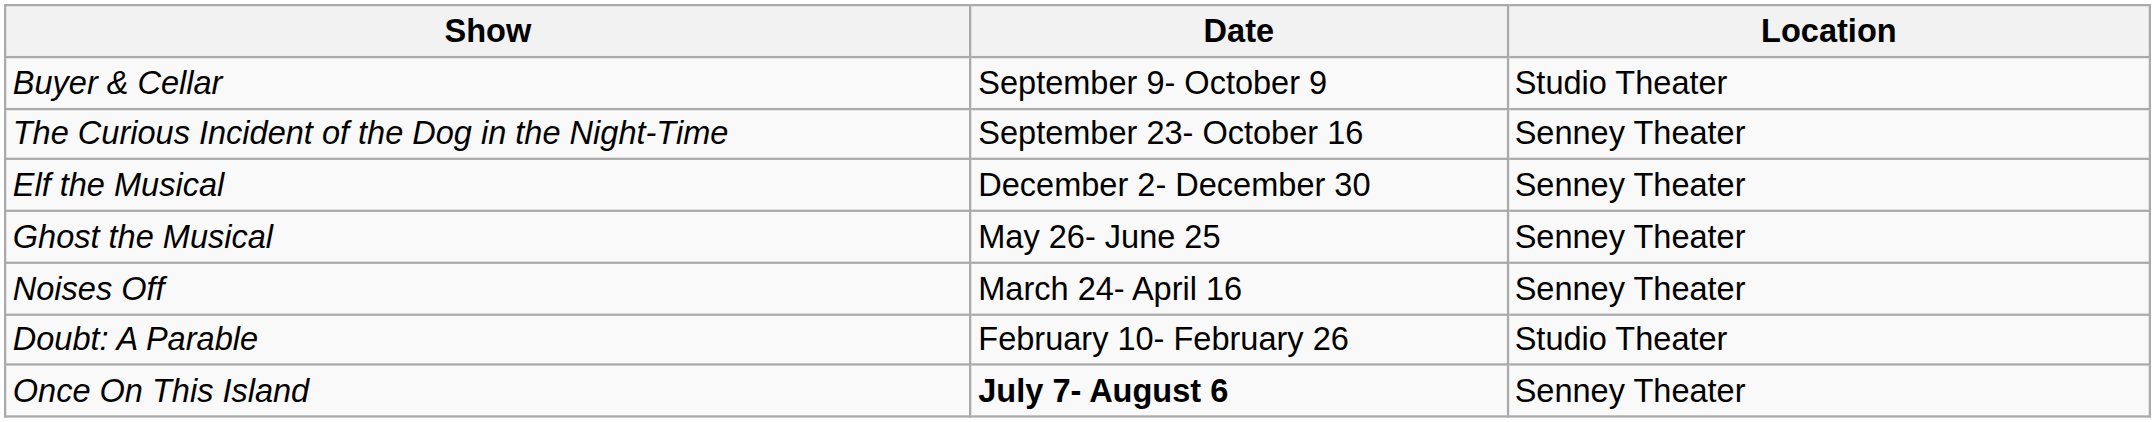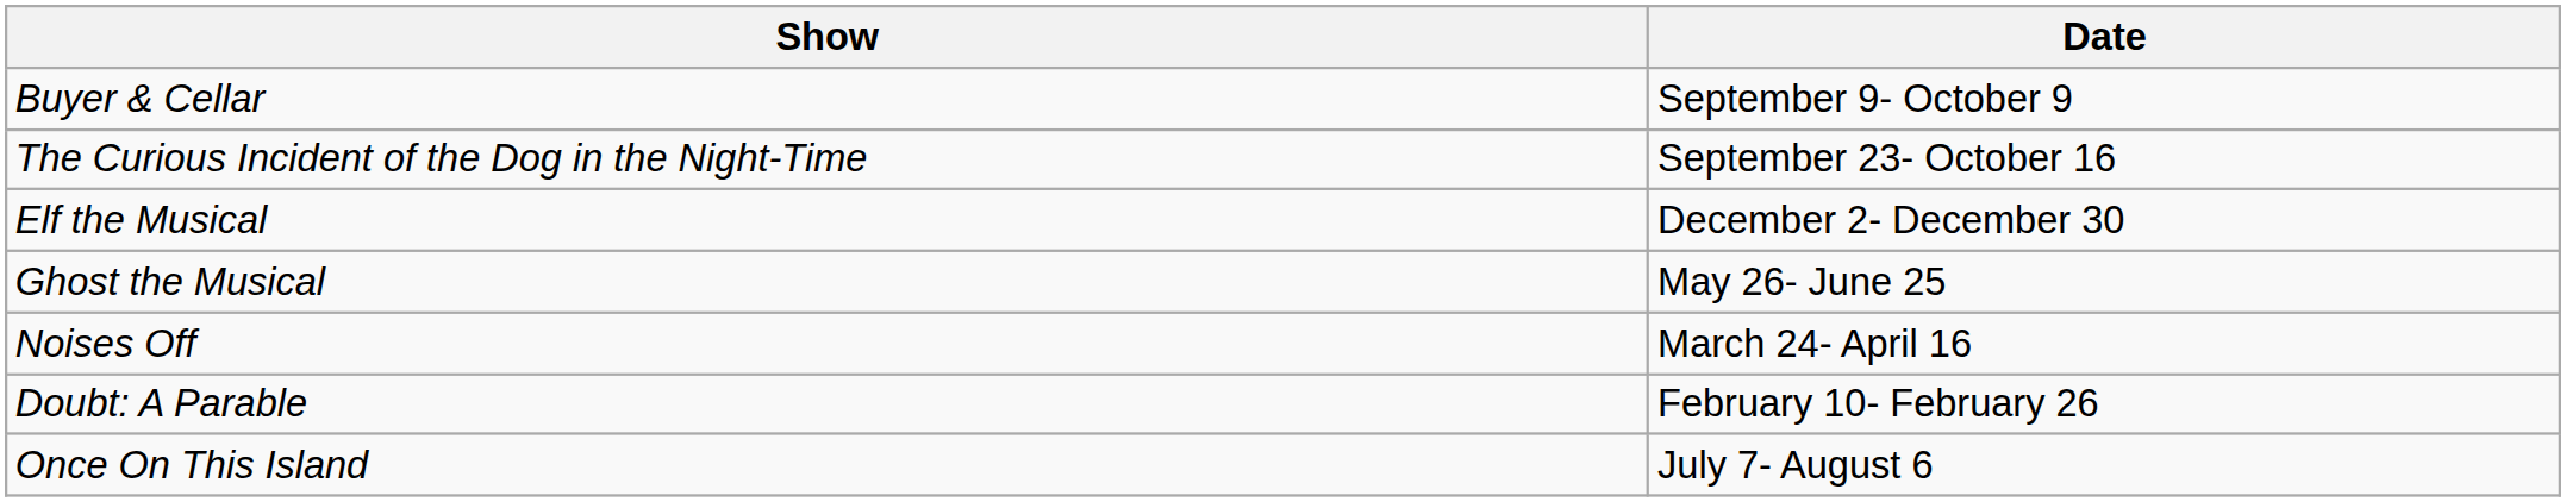- column: Location | Studio Theater | Senney Theater | Senney Theater | Senney Theater | Senney Theater | Studio Theater | Senney Theater
Once On This Island | Date: bold -> normal
